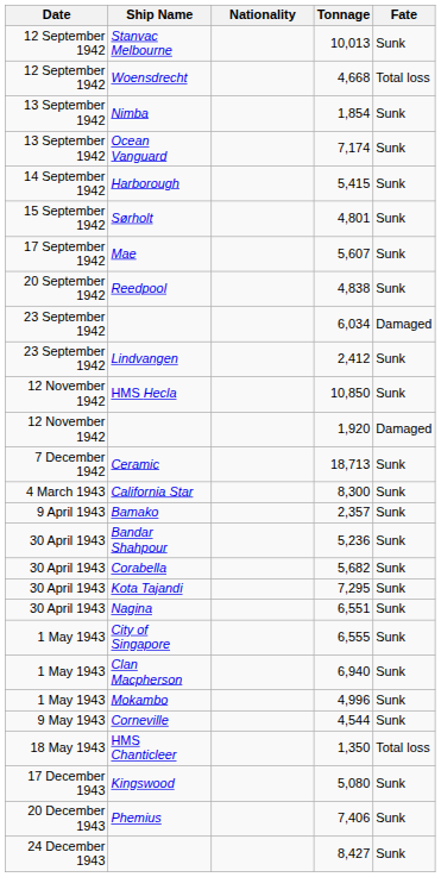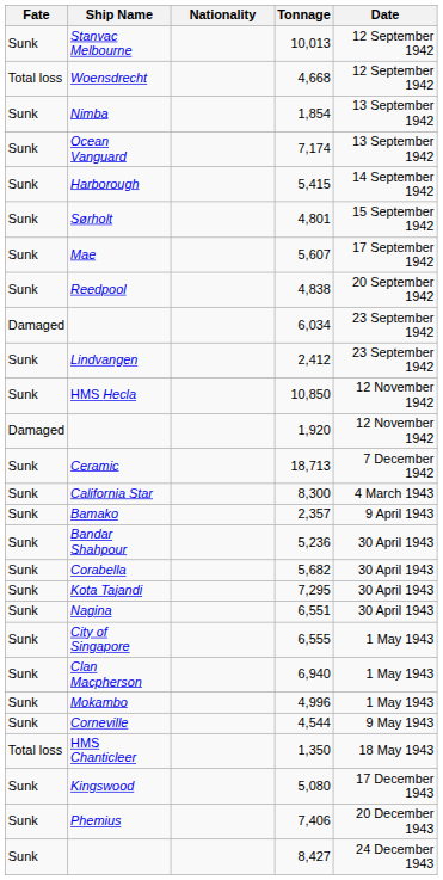columns swapped: Date <-> Fate
